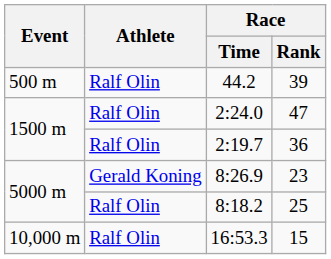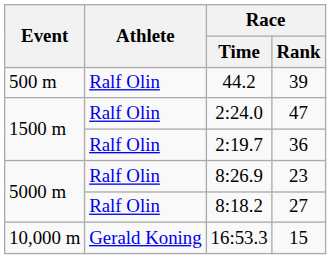8:26.9 | Athlete: Gerald Koning -> Ralf Olin
8:18.2 | Race / Rank: 25 -> 27
16:53.3 | Athlete: Ralf Olin -> Gerald Koning
